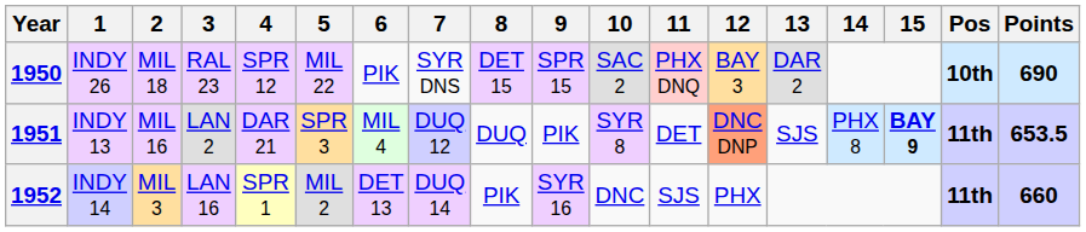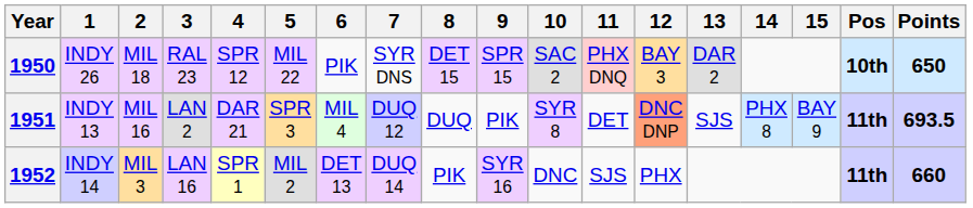1950 | Points: 690 -> 650
1951 | 15: bold -> normal
1951 | Points: 653.5 -> 693.5
